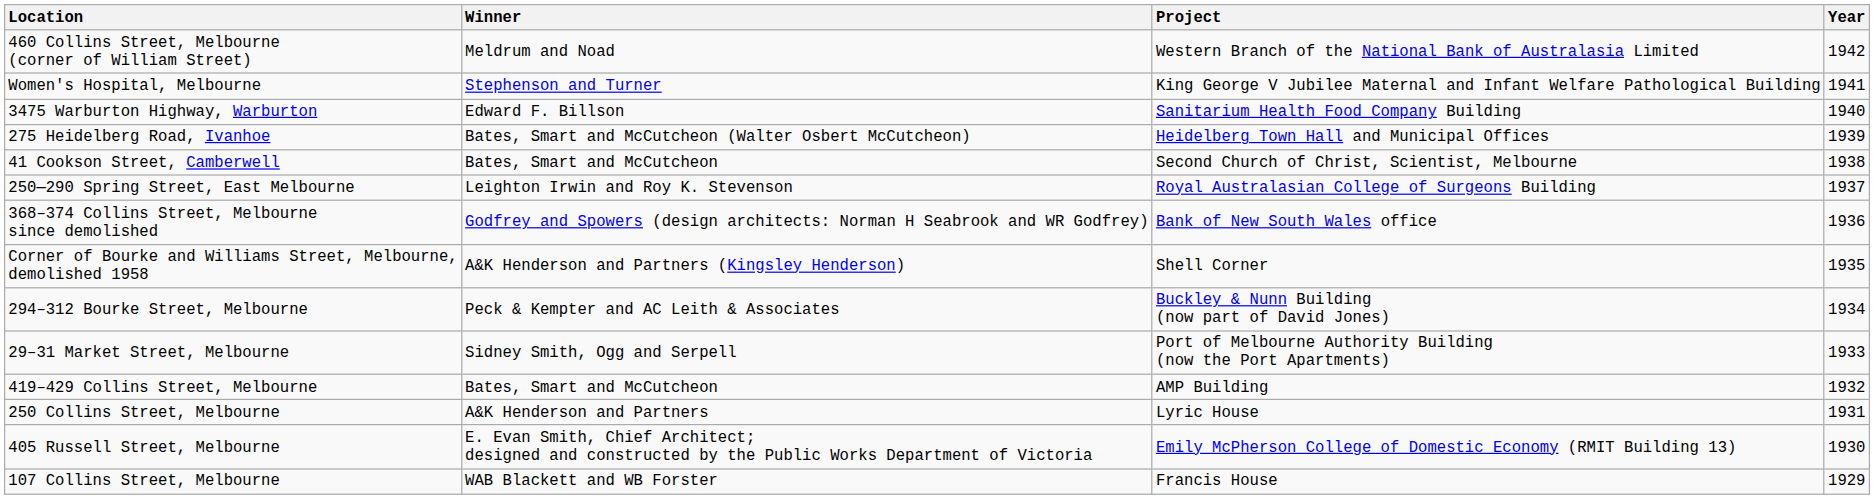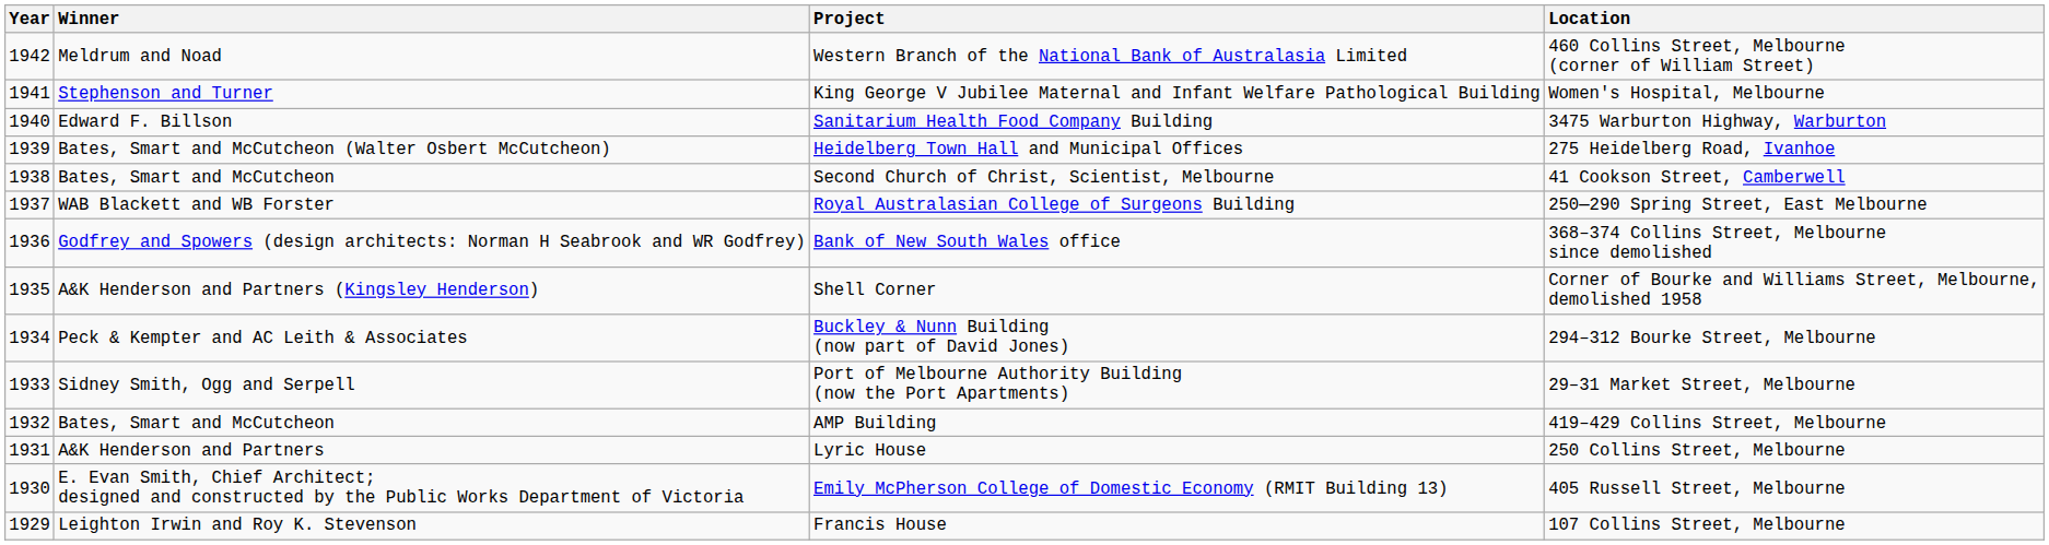columns swapped: Year <-> Location
Royal Australasian College of Surgeons Building | Winner: Leighton Irwin and Roy K. Stevenson -> WAB Blackett and WB Forster
Francis House | Winner: WAB Blackett and WB Forster -> Leighton Irwin and Roy K. Stevenson
